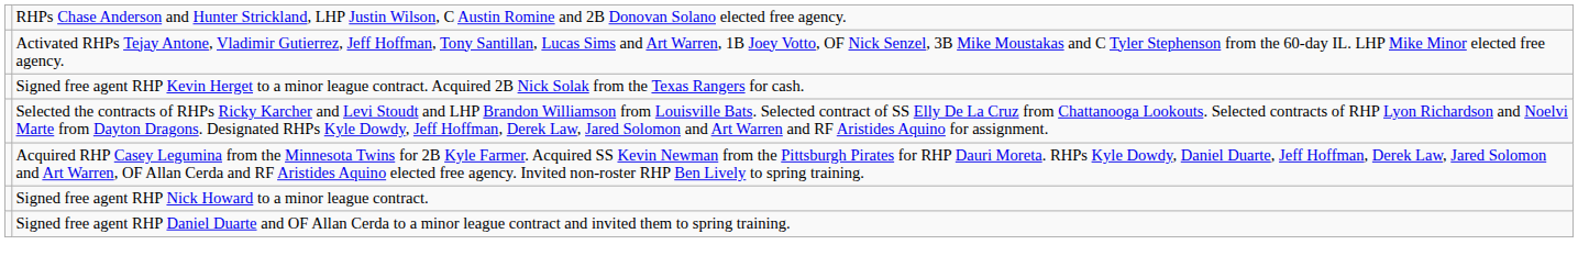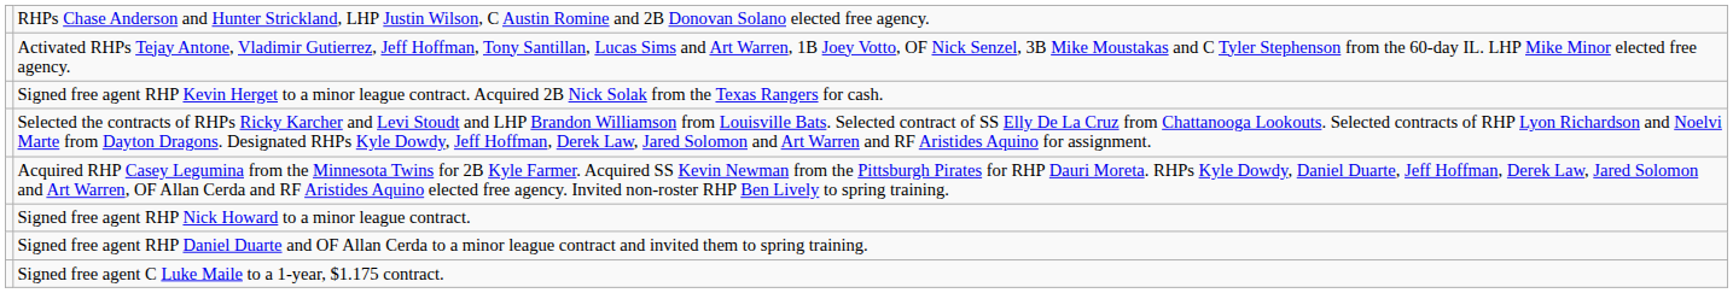+ row: Signed free agent C Luke Maile to a 1-year, $1.175 contract.
